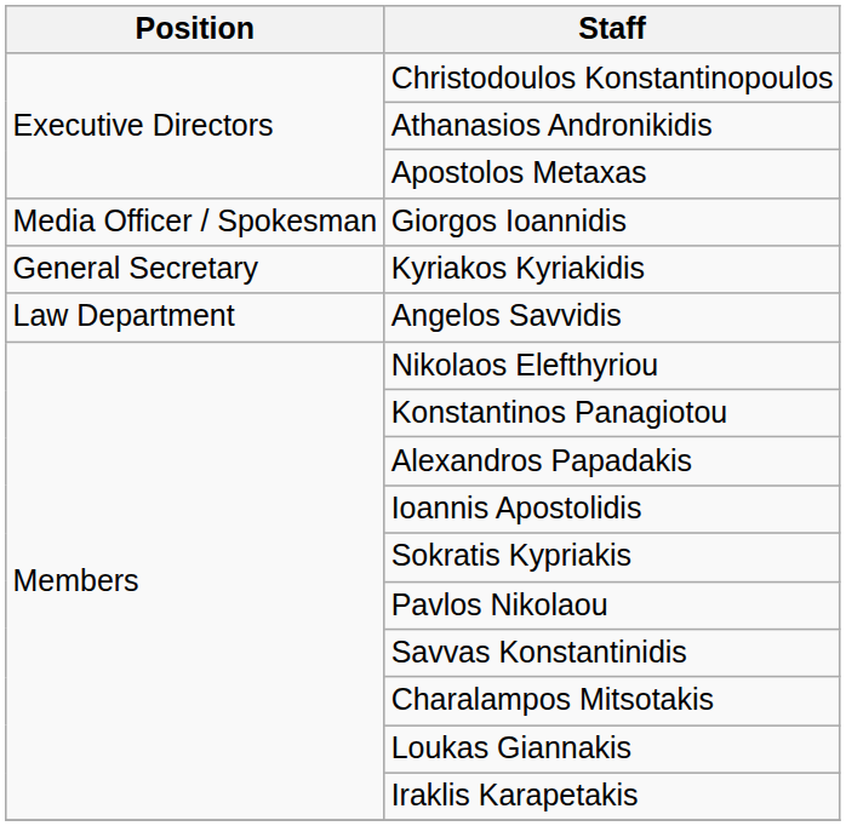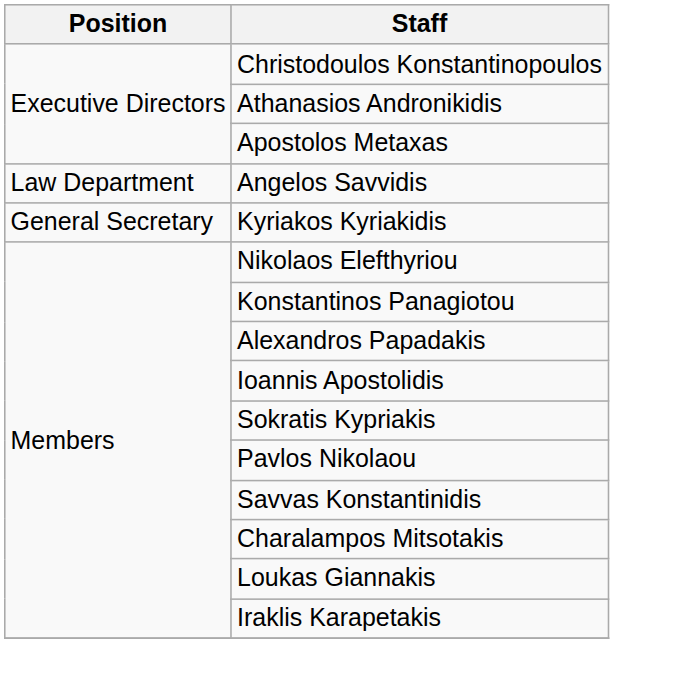- row: Media Officer / Spokesman | Giorgos Ioannidis
rows swapped: Kyriakos Kyriakidis <-> Angelos Savvidis
